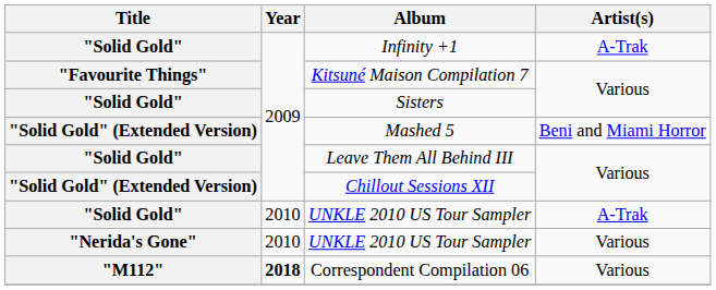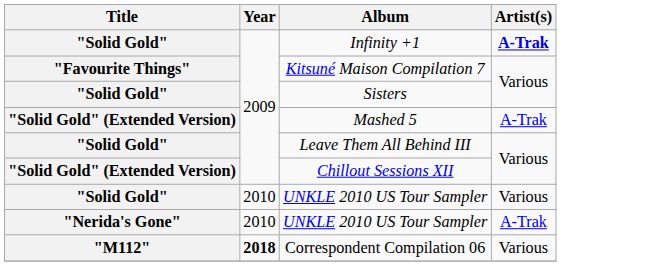Infinity +1 | Artist(s): normal -> bold
Mashed 5 | Artist(s): Beni and Miami Horror -> A-Trak
"Solid Gold" / UNKLE 2010 US Tour Sampler | Artist(s): A-Trak -> Various
"Nerida's Gone" / UNKLE 2010 US Tour Sampler | Artist(s): Various -> A-Trak
